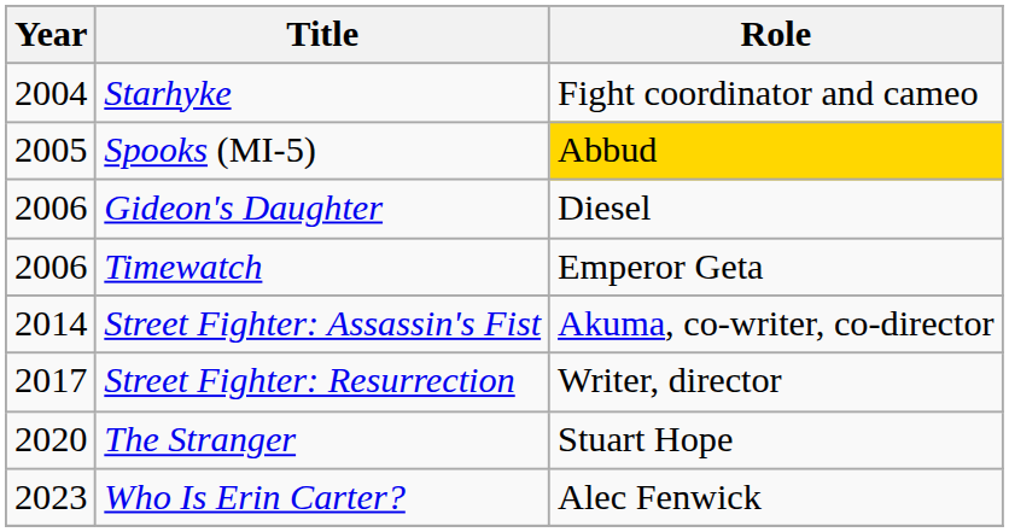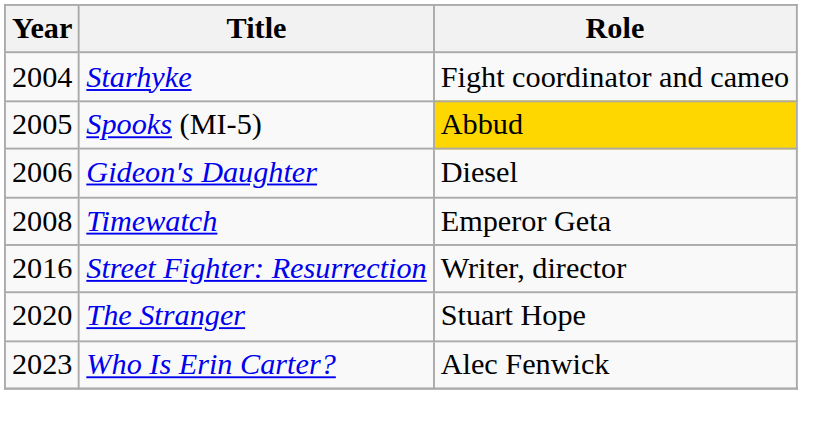Timewatch | Year: 2006 -> 2008
- row: 2014 | Street Fighter: Assassin's Fist | Akuma, co-writer, co-director
Street Fighter: Resurrection | Year: 2017 -> 2016
